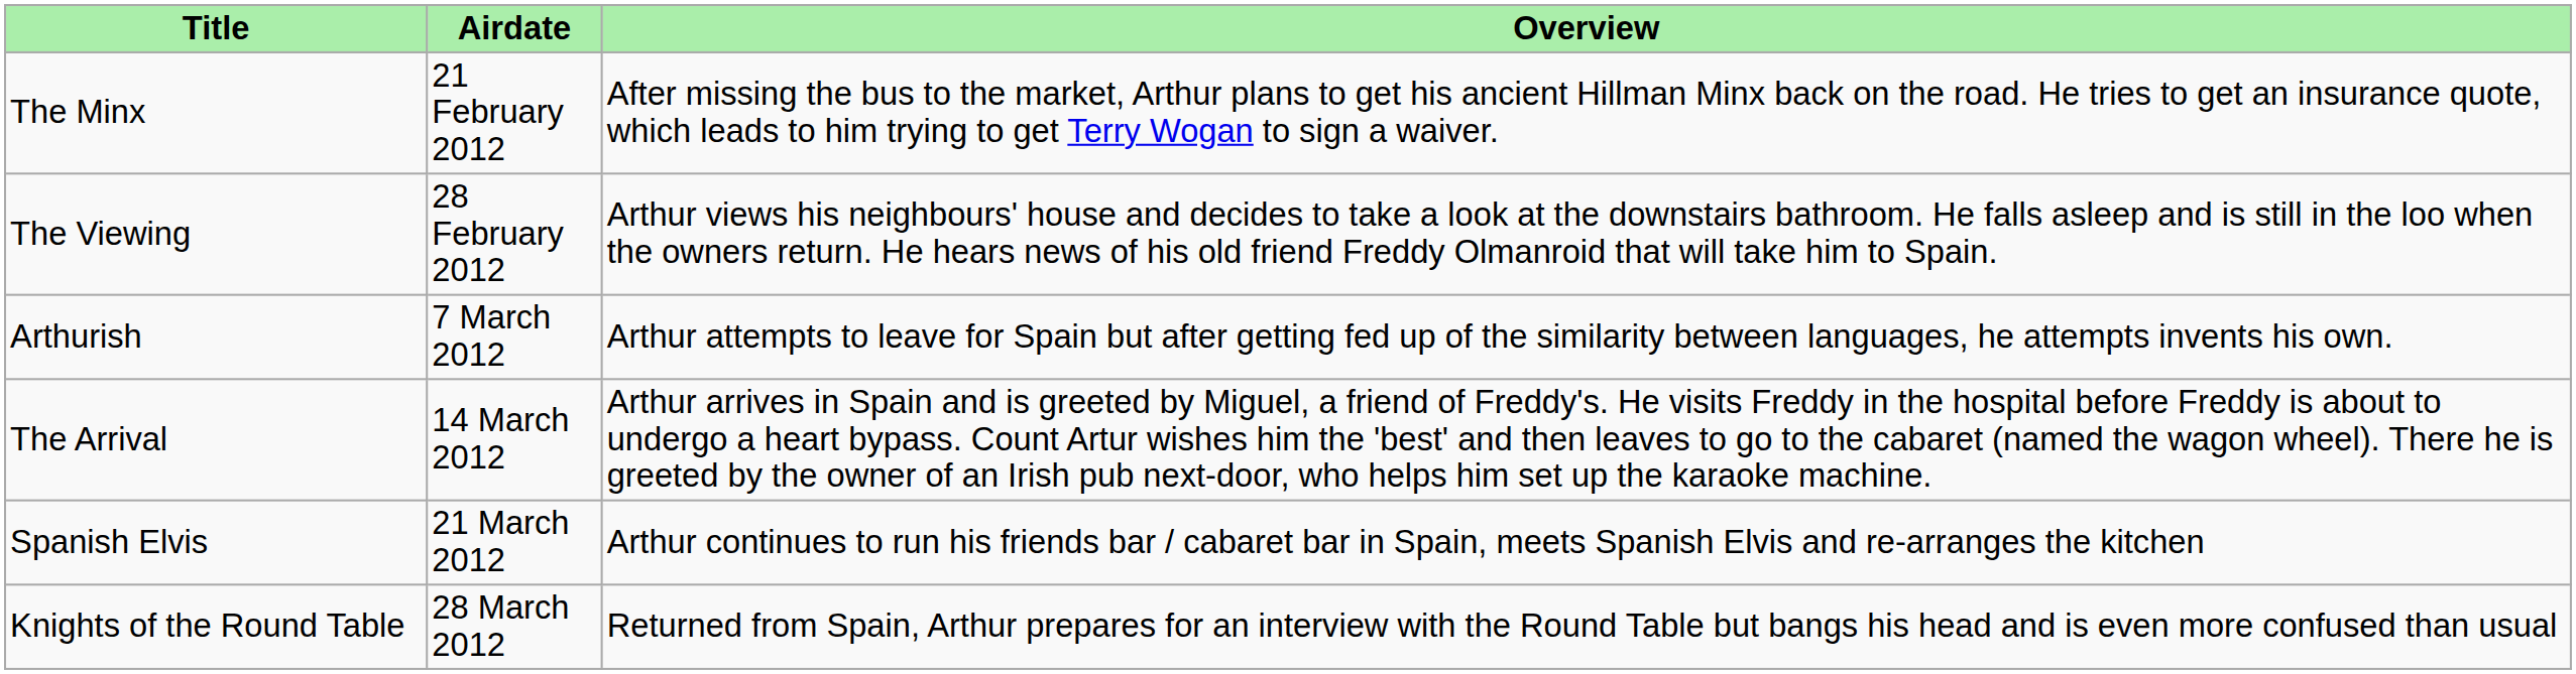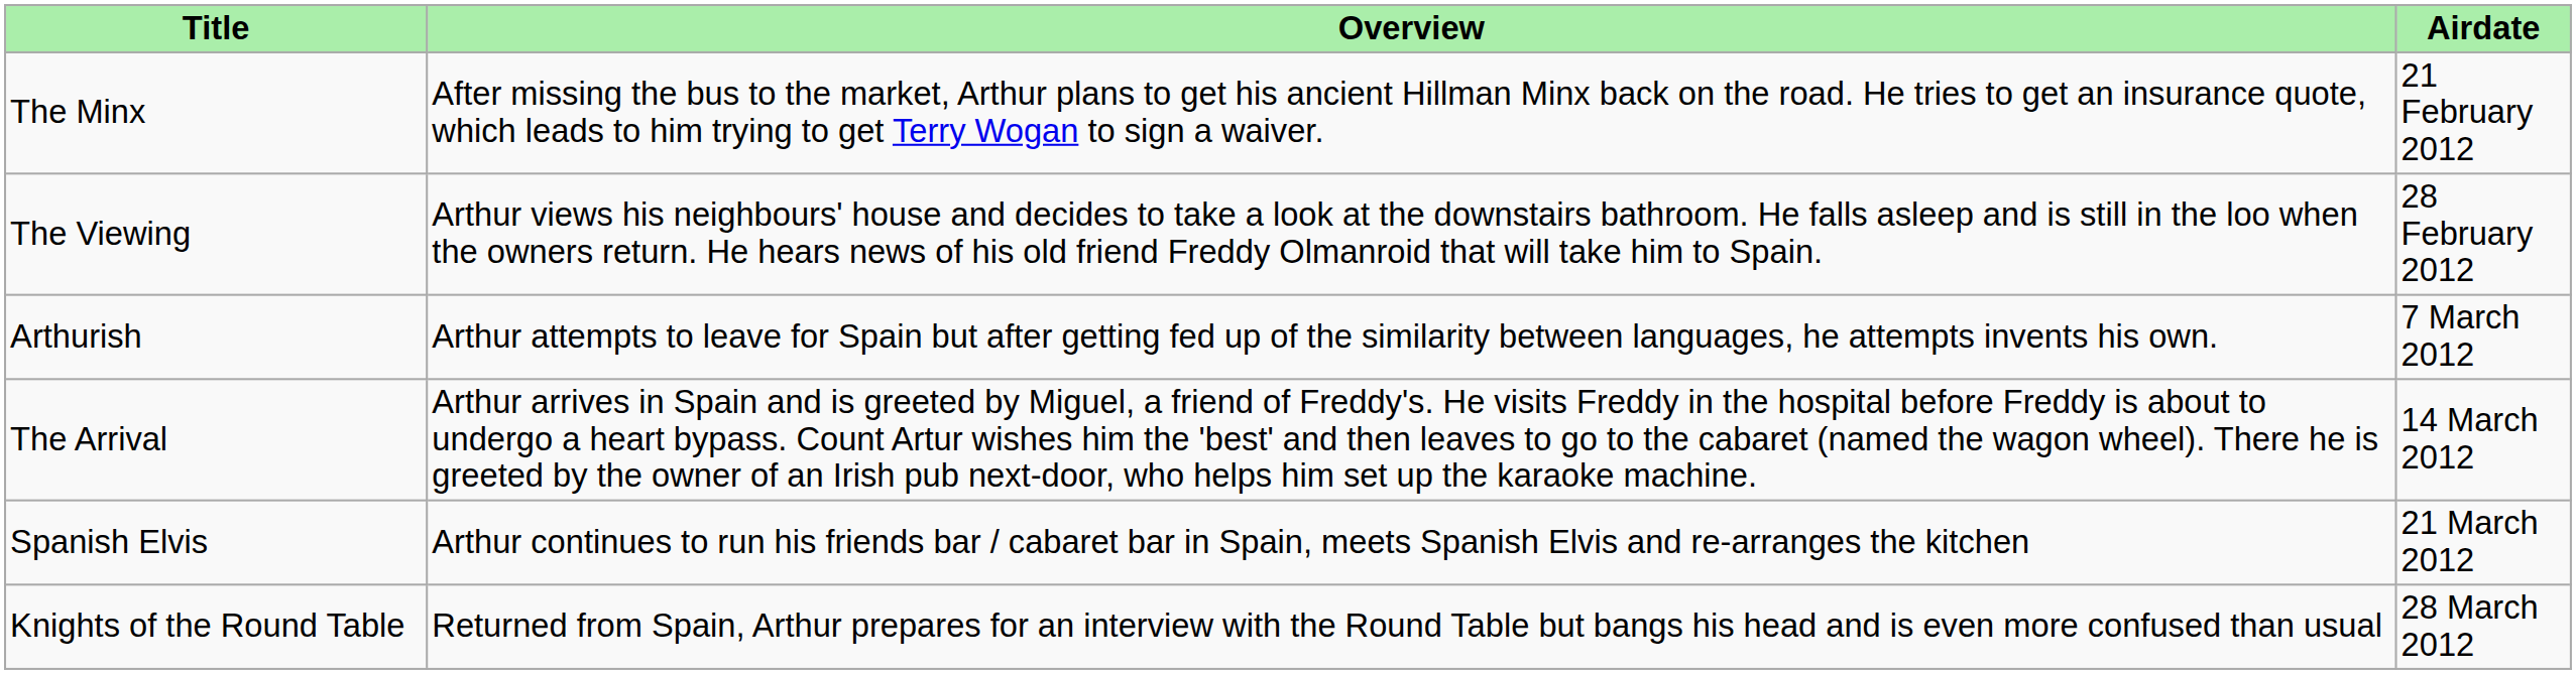columns swapped: Airdate <-> Overview
